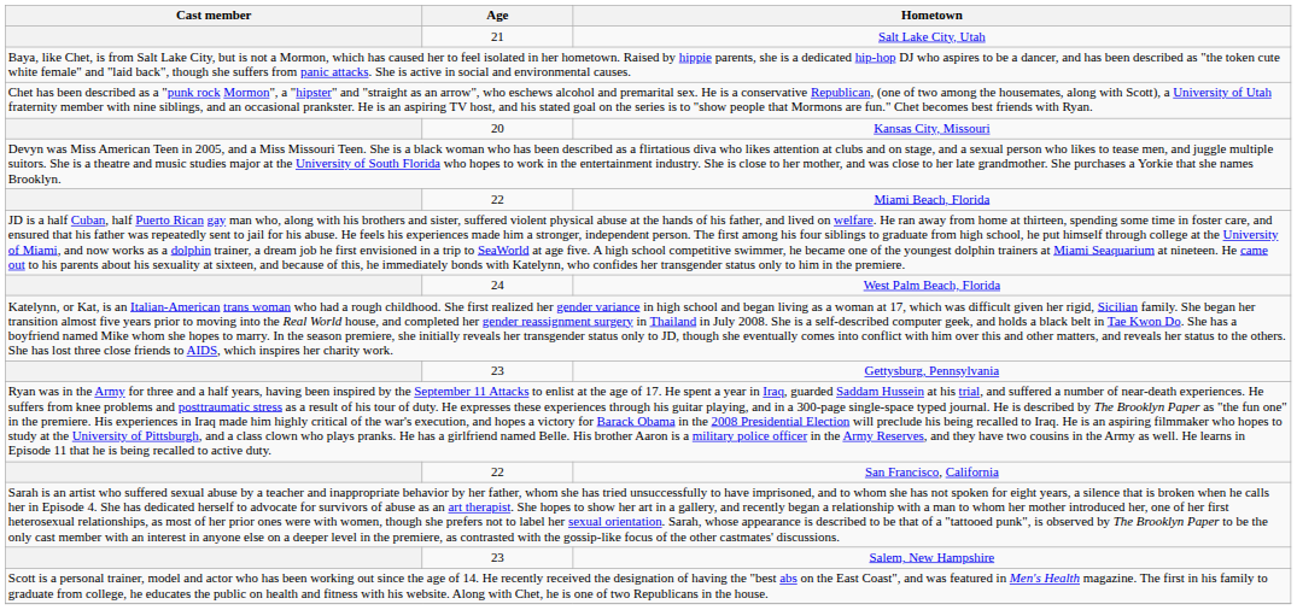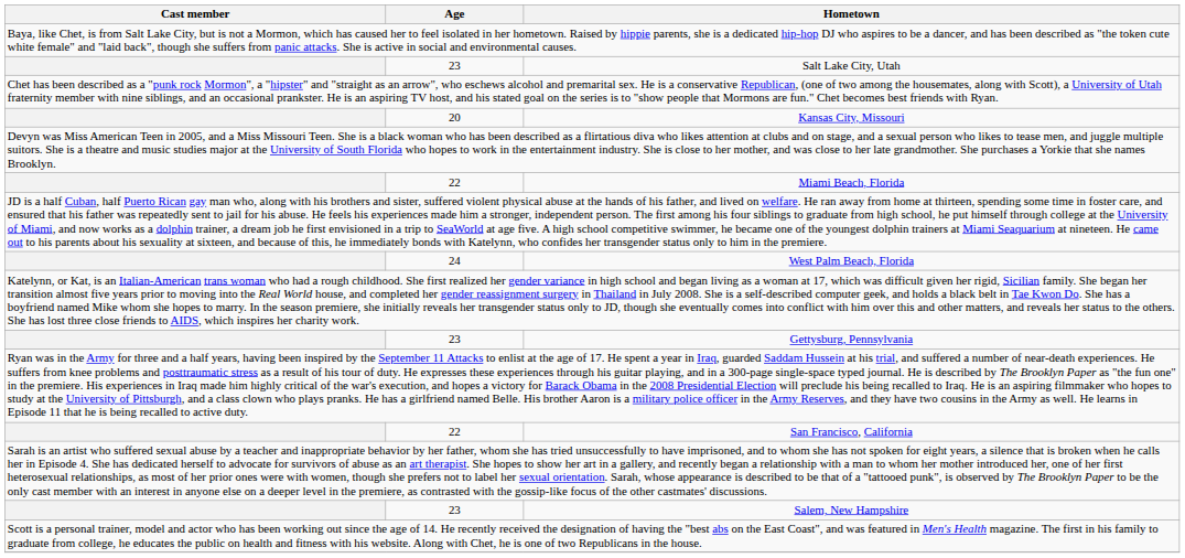- row: 21 | Salt Lake City, Utah
+ row: 23 | Salt Lake City, Utah
